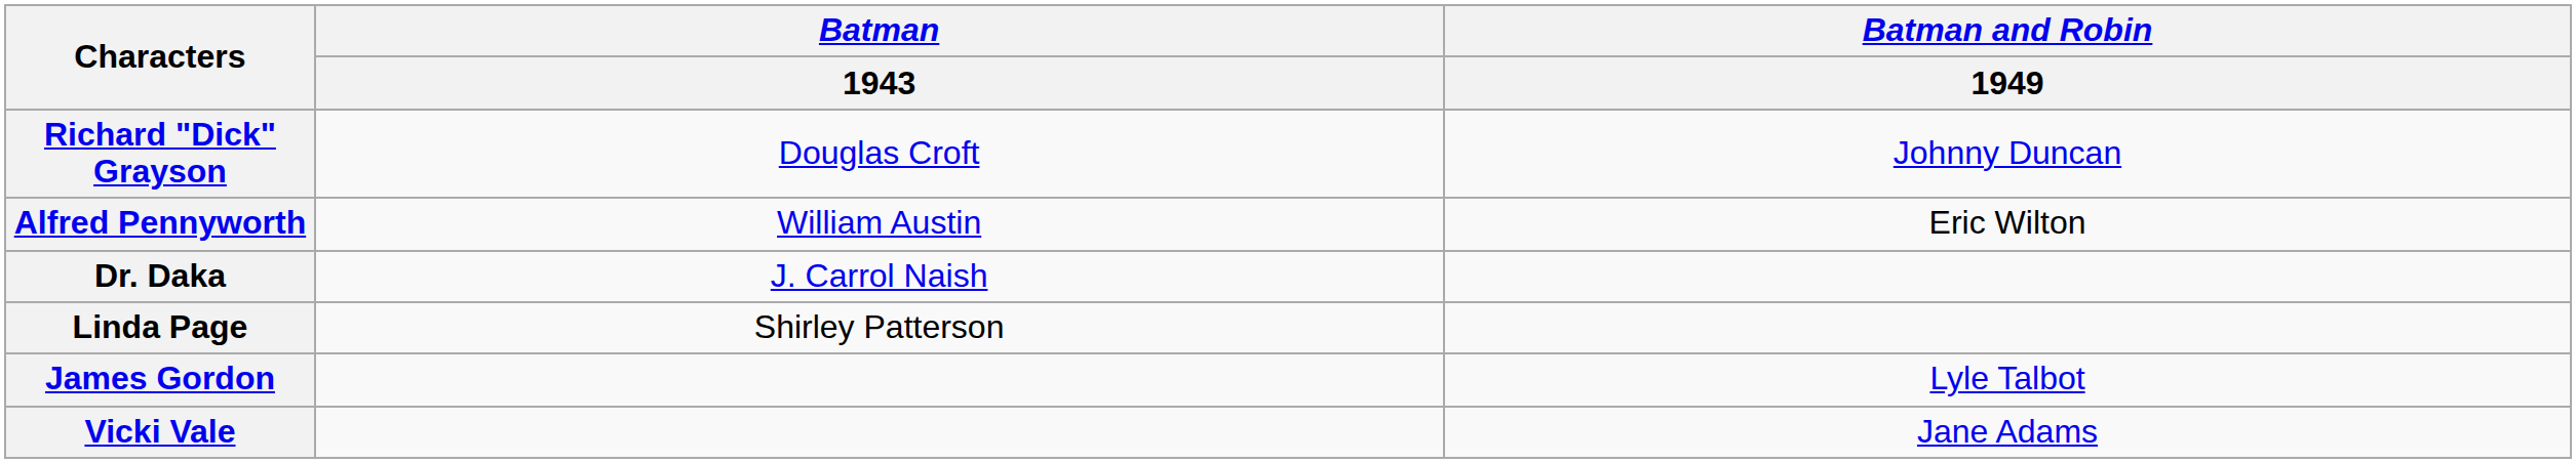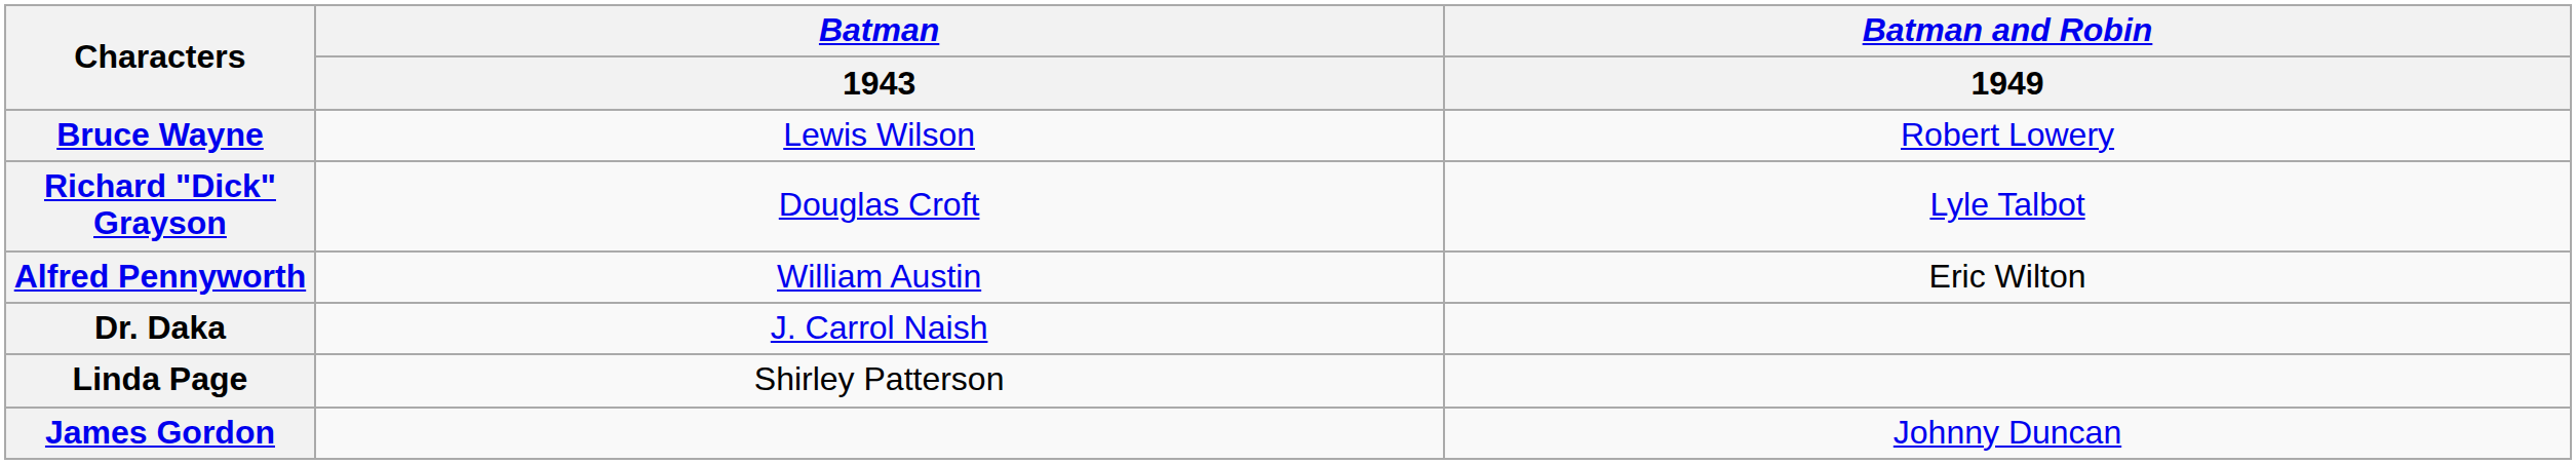+ row: Bruce Wayne | Lewis Wilson | Robert Lowery
Richard "Dick" Grayson | Batman and Robin / 1949: Johnny Duncan -> Lyle Talbot
James Gordon | Batman and Robin / 1949: Lyle Talbot -> Johnny Duncan
- row: Vicki Vale | Jane Adams
